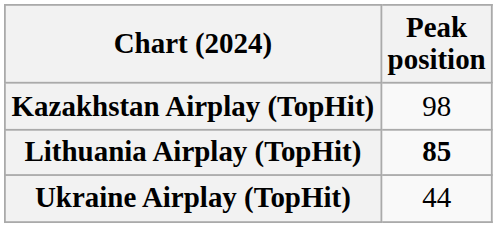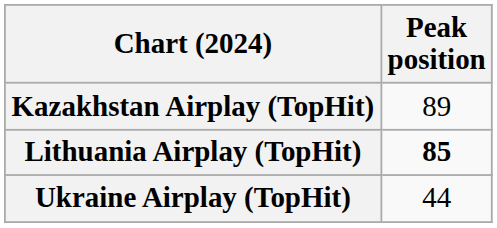Kazakhstan Airplay (TopHit) | Peak position: 98 -> 89
